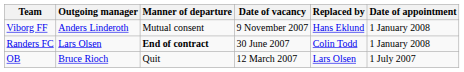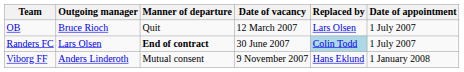rows swapped: OB <-> Viborg FF
Randers FC | Replaced by: no background -> lightblue background
Randers FC | Date of appointment: 1 January 2008 -> 1 July 2007
